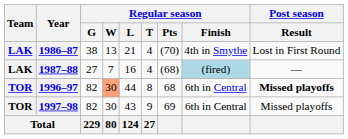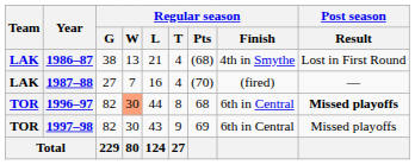1986–87 | Regular season / Pts: (70) -> (68)
1987–88 | Regular season / Pts: (68) -> (70)
1987–88 | Regular season / Finish: lightblue background -> no background
